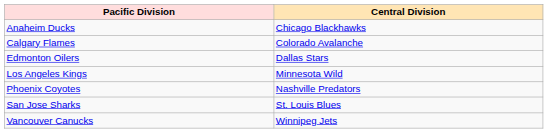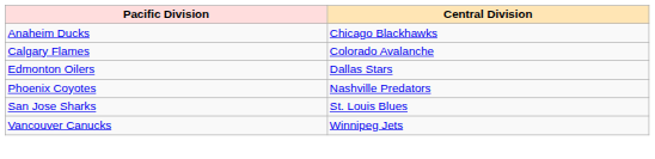- row: Los Angeles Kings | Minnesota Wild
